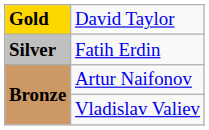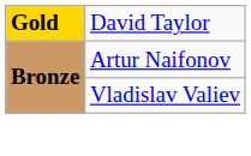- row: Silver | Fatih Erdin
